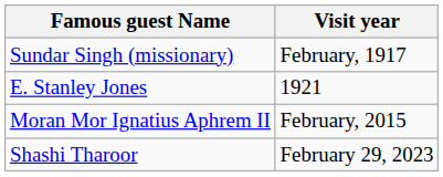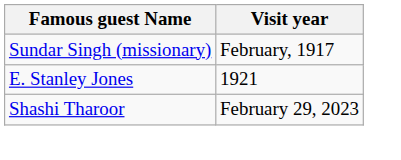- row: Moran Mor Ignatius Aphrem II | February, 2015
